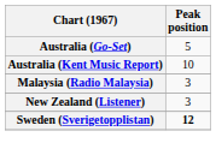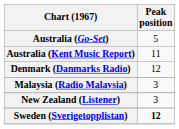Australia (Kent Music Report) | Peak position: 10 -> 11
+ row: Denmark (Danmarks Radio) | 12
